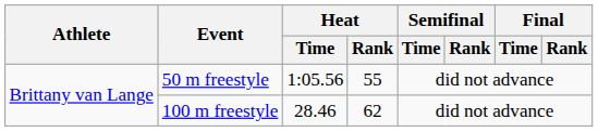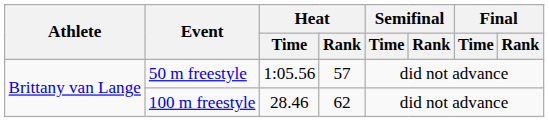50 m freestyle | Heat / Rank: 55 -> 57
